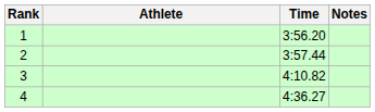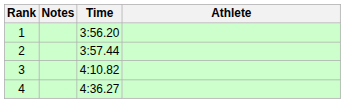columns swapped: Athlete <-> Notes
